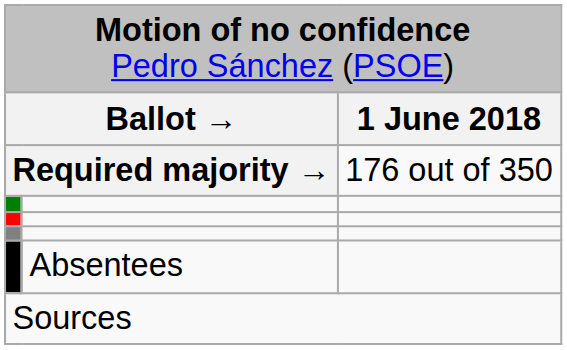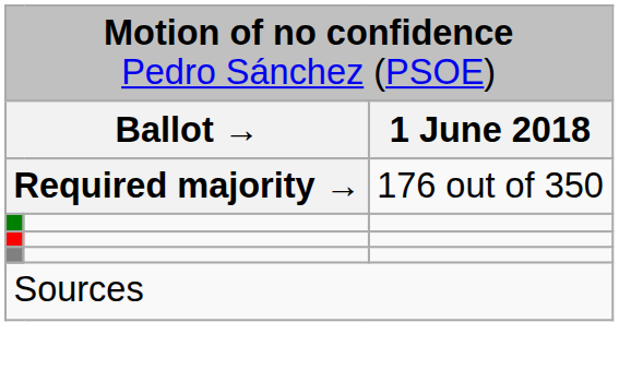- row: Absentees
